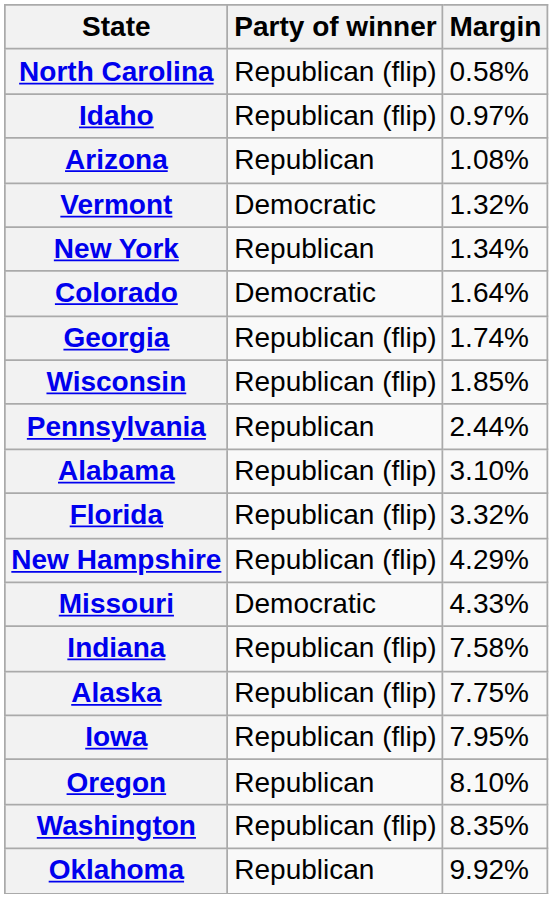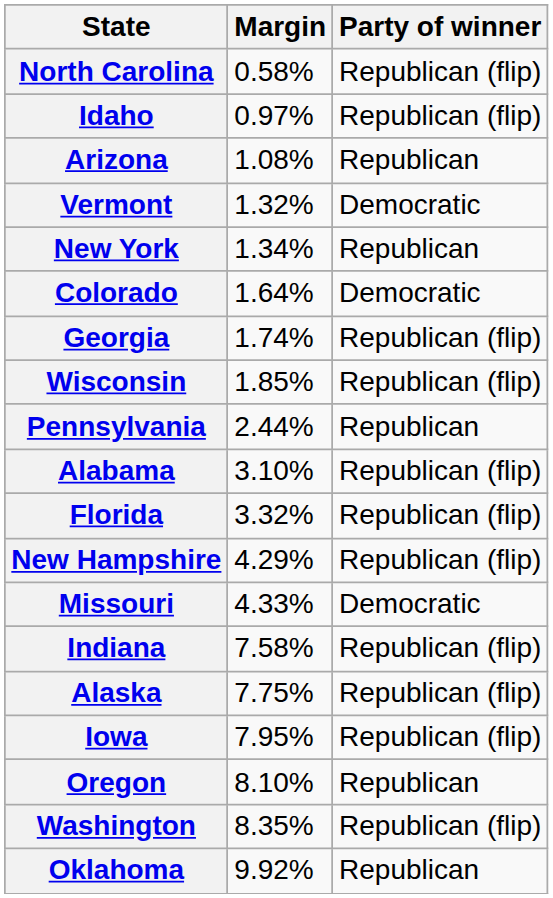columns swapped: Party of winner <-> Margin
